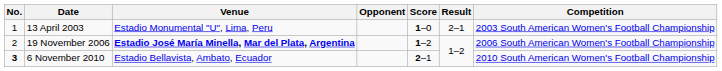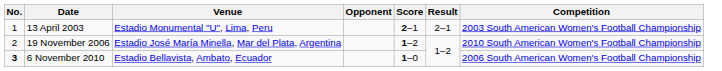13 April 2003 | Score: 1–0 -> 2–1
19 November 2006 | Venue: bold -> normal
19 November 2006 | Competition: 2006 South American Women's Football Championship -> 2010 South American Women's Football Championship
6 November 2010 | Score: 2–1 -> 1–0
6 November 2010 | Competition: 2010 South American Women's Football Championship -> 2006 South American Women's Football Championship
